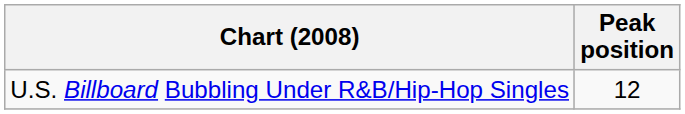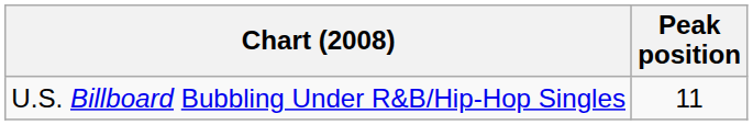U.S. Billboard Bubbling Under R&B/Hip-Hop Singles | Peak position: 12 -> 11
